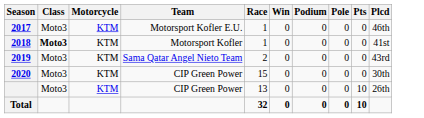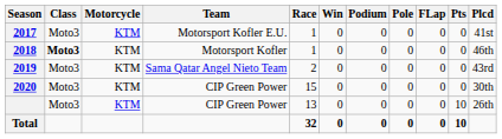+ column: FLap | 0 | 0 | 0 | 0 | 0 | 0
2017 | Plcd: 46th -> 41st
2018 | Plcd: 41st -> 46th
